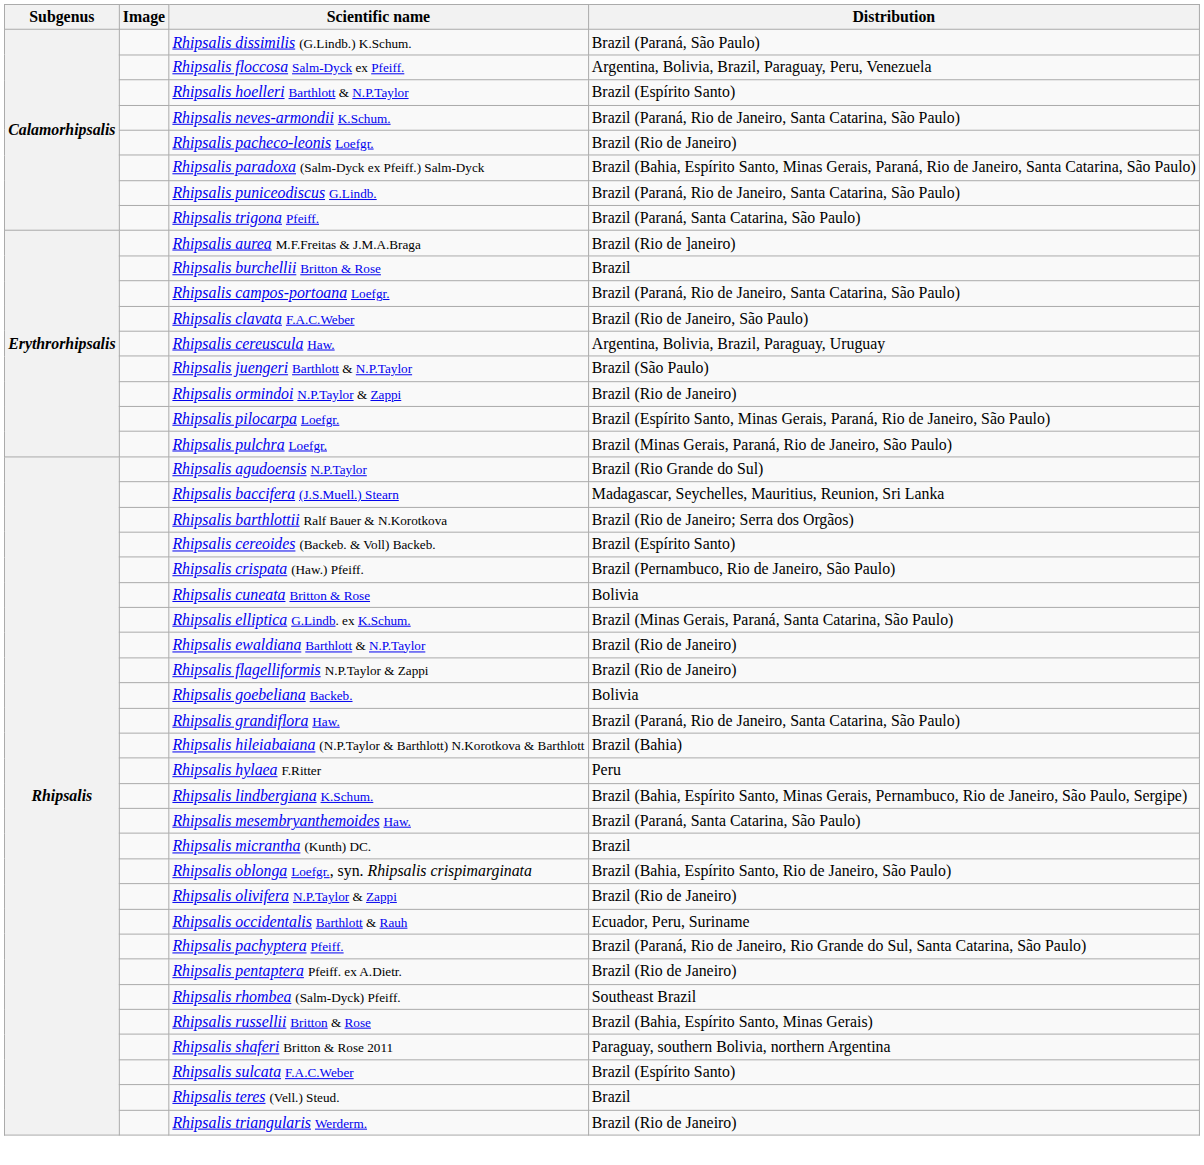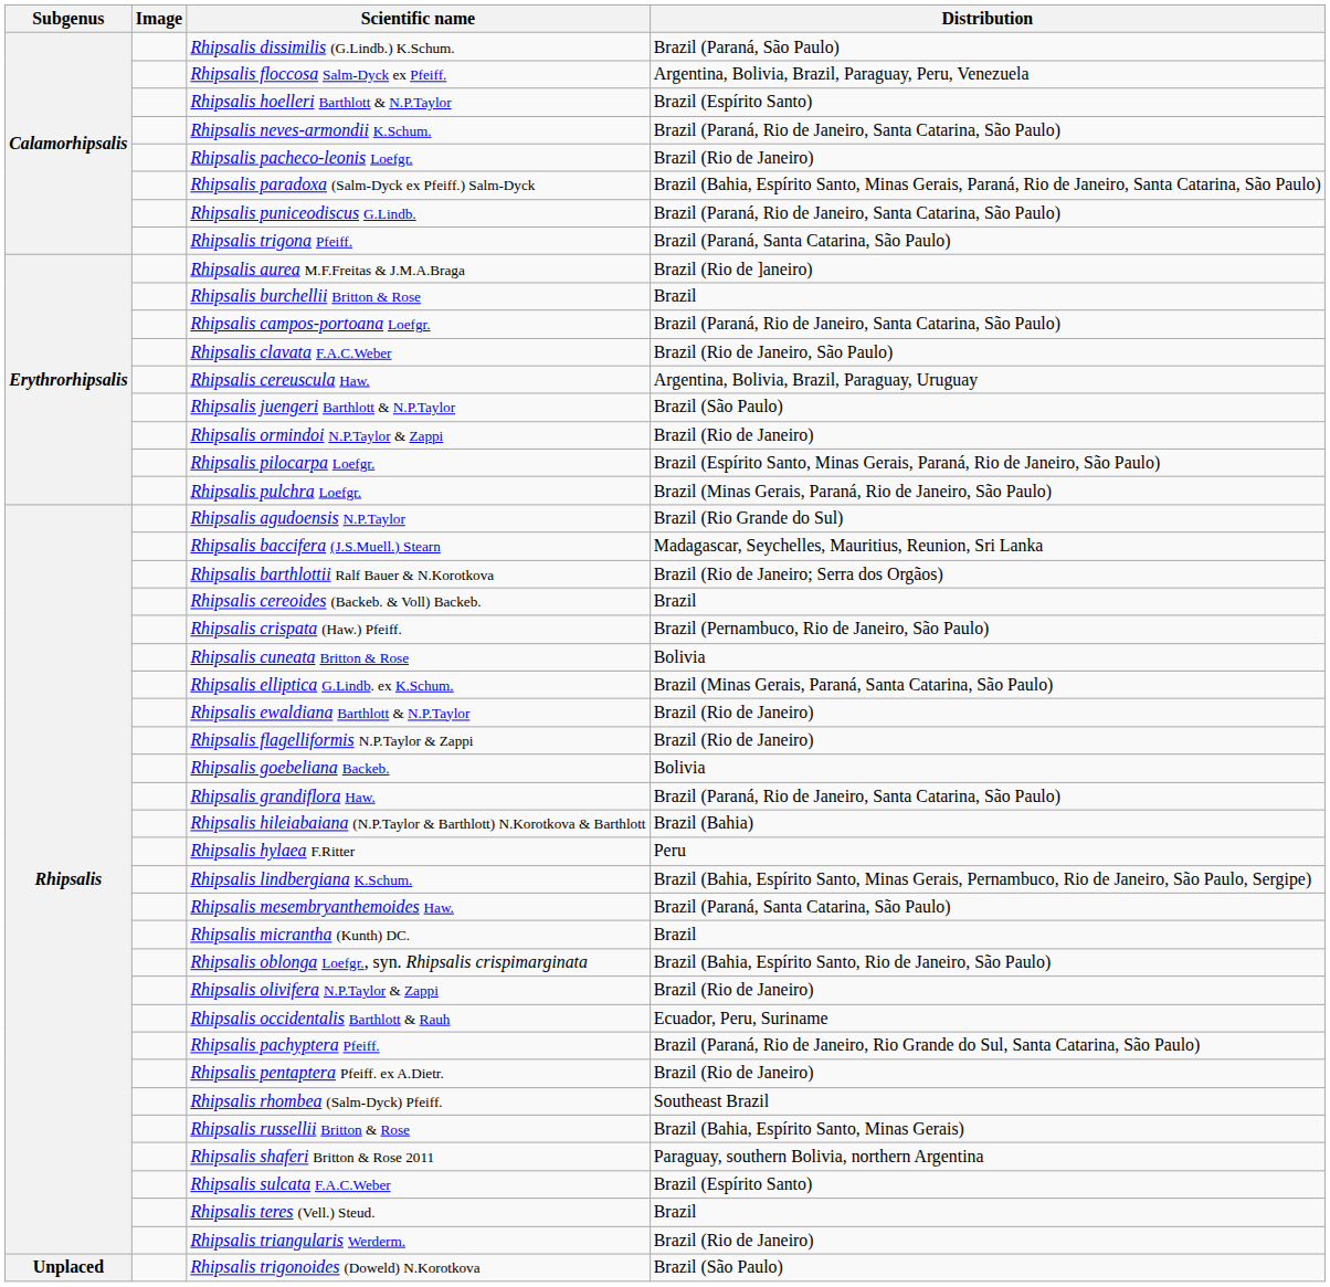Rhipsalis cereoides (Backeb. & Voll) Backeb. | Distribution: Brazil (Espírito Santo) -> Brazil
+ row: Unplaced | Rhipsalis trigonoides (Doweld) N.Korotkova | Brazil (São Paulo)
